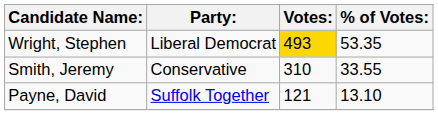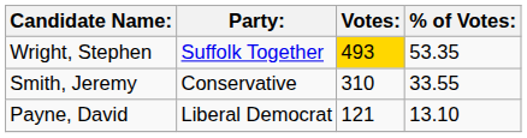Wright, Stephen | Party:: Liberal Democrat -> Suffolk Together
Payne, David | Party:: Suffolk Together -> Liberal Democrat
